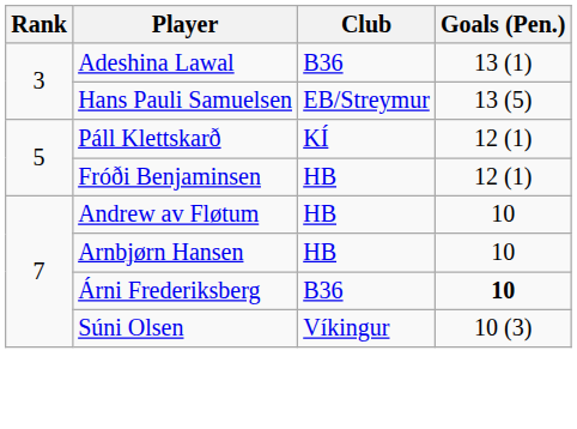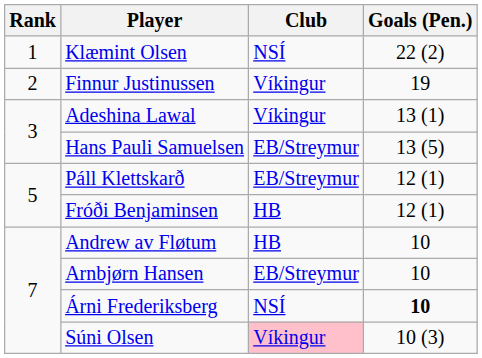+ row: 1 | Klæmint Olsen | NSÍ | 22 (2)
+ row: 2 | Finnur Justinussen | Víkingur | 19
Adeshina Lawal | Club: B36 -> Víkingur
Páll Klettskarð | Club: KÍ -> EB/Streymur
Arnbjørn Hansen | Club: HB -> EB/Streymur
Árni Frederiksberg | Club: B36 -> NSÍ
Súni Olsen | Club: no background -> pink background
